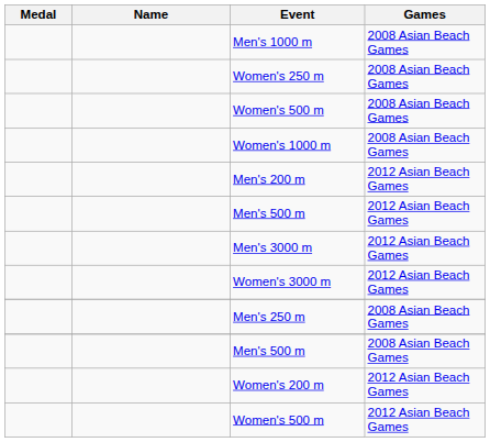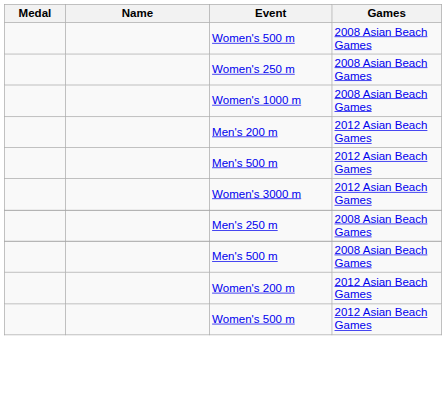- row: Men's 1000 m | 2008 Asian Beach Games
rows swapped: Women's 250 m <-> Women's 500 m / 2008 Asian Beach Games
- row: Men's 3000 m | 2012 Asian Beach Games
